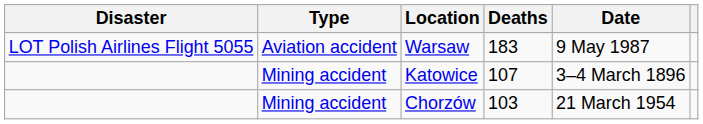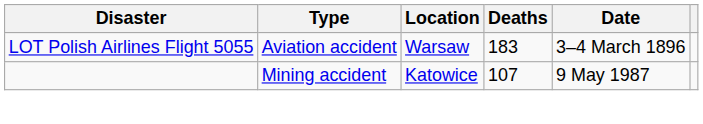Warsaw | Date: 9 May 1987 -> 3–4 March 1896
Katowice | Date: 3–4 March 1896 -> 9 May 1987
- row: Mining accident | Chorzów | 103 | 21 March 1954
